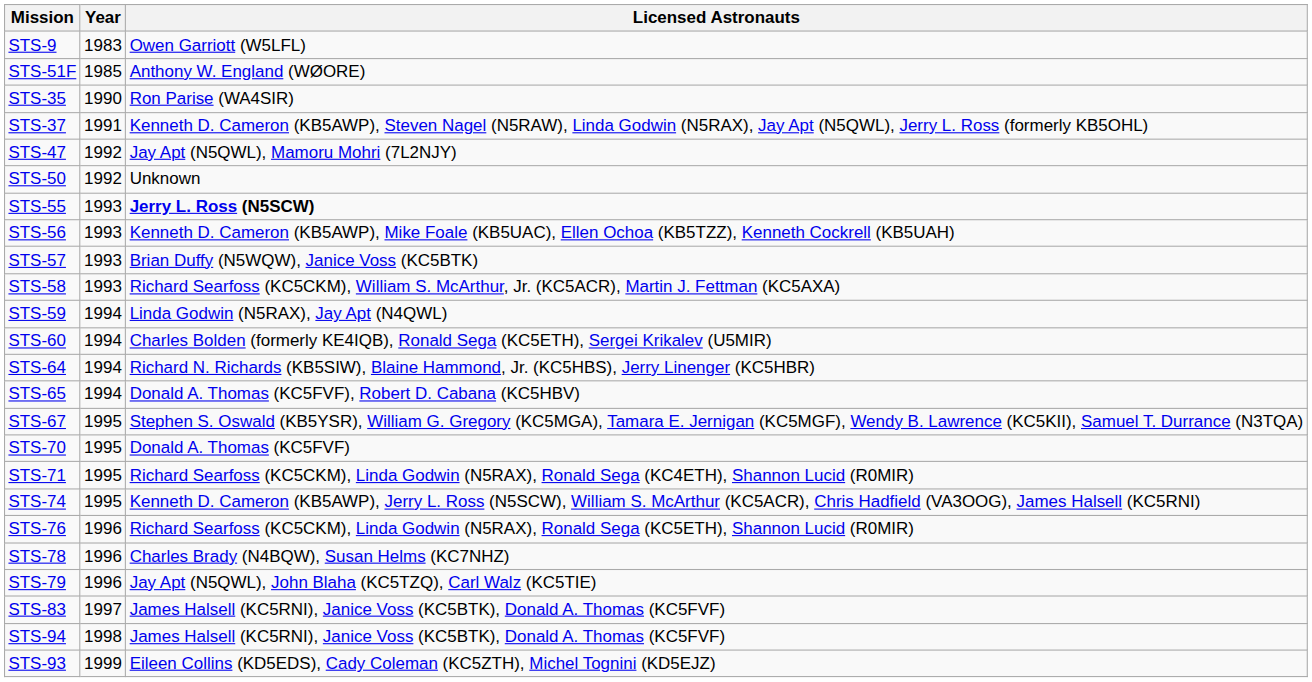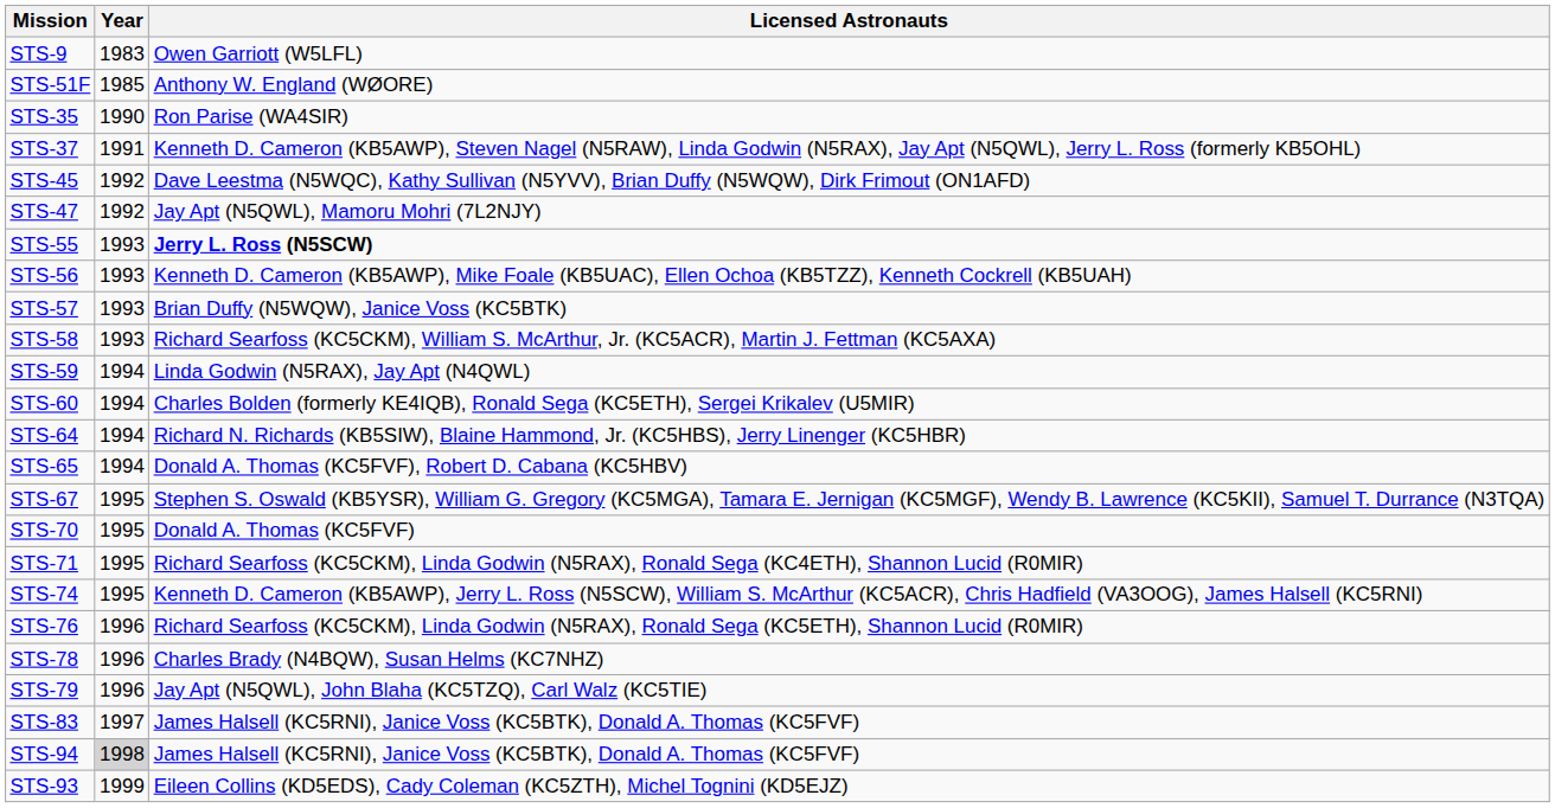+ row: STS-45 | 1992 | Dave Leestma (N5WQC), Kathy Sullivan (N5YVV), Brian Duffy (N5WQW), Dirk Frimout (ON1AFD)
- row: STS-50 | 1992 | Unknown
STS-94 | Year: no background -> lightgrey background
